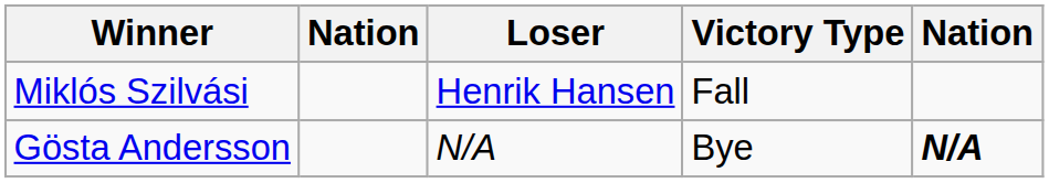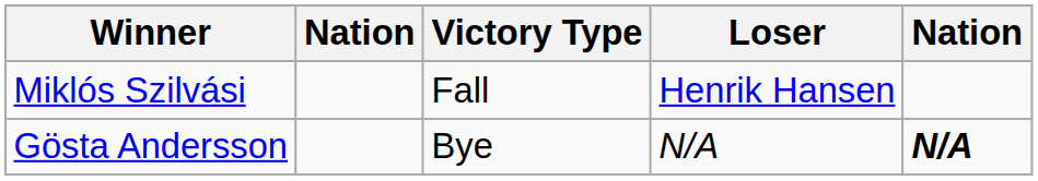columns swapped: Victory Type <-> Loser
